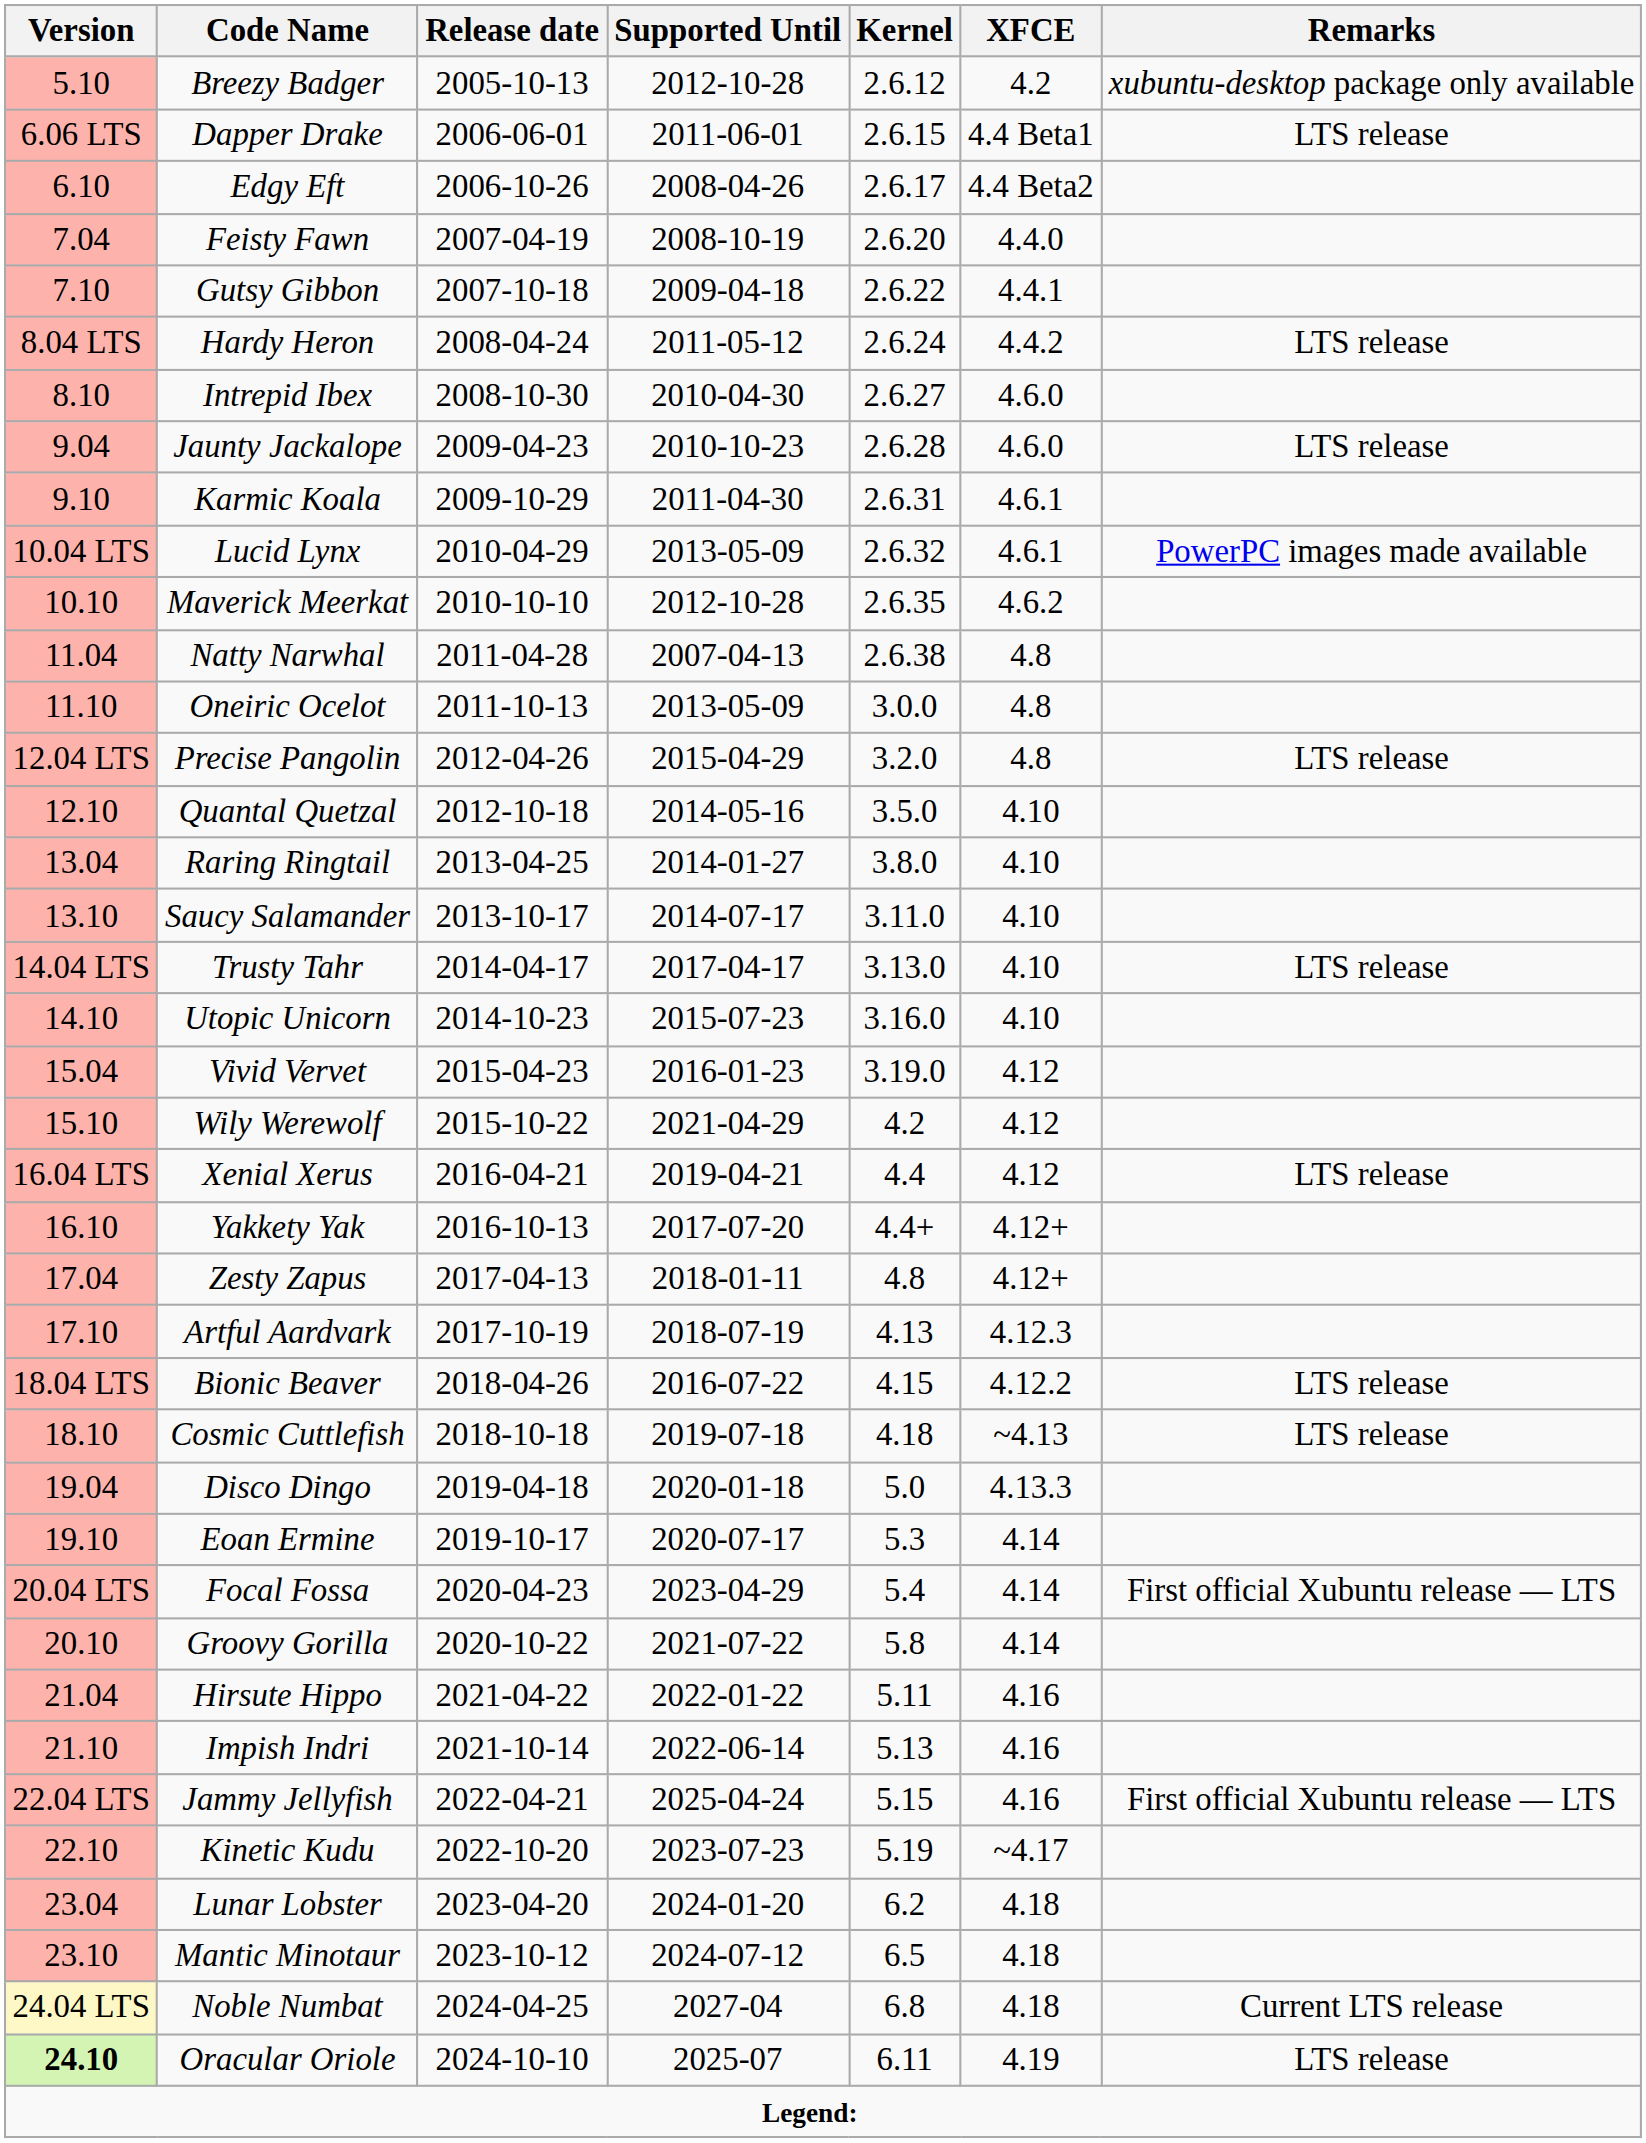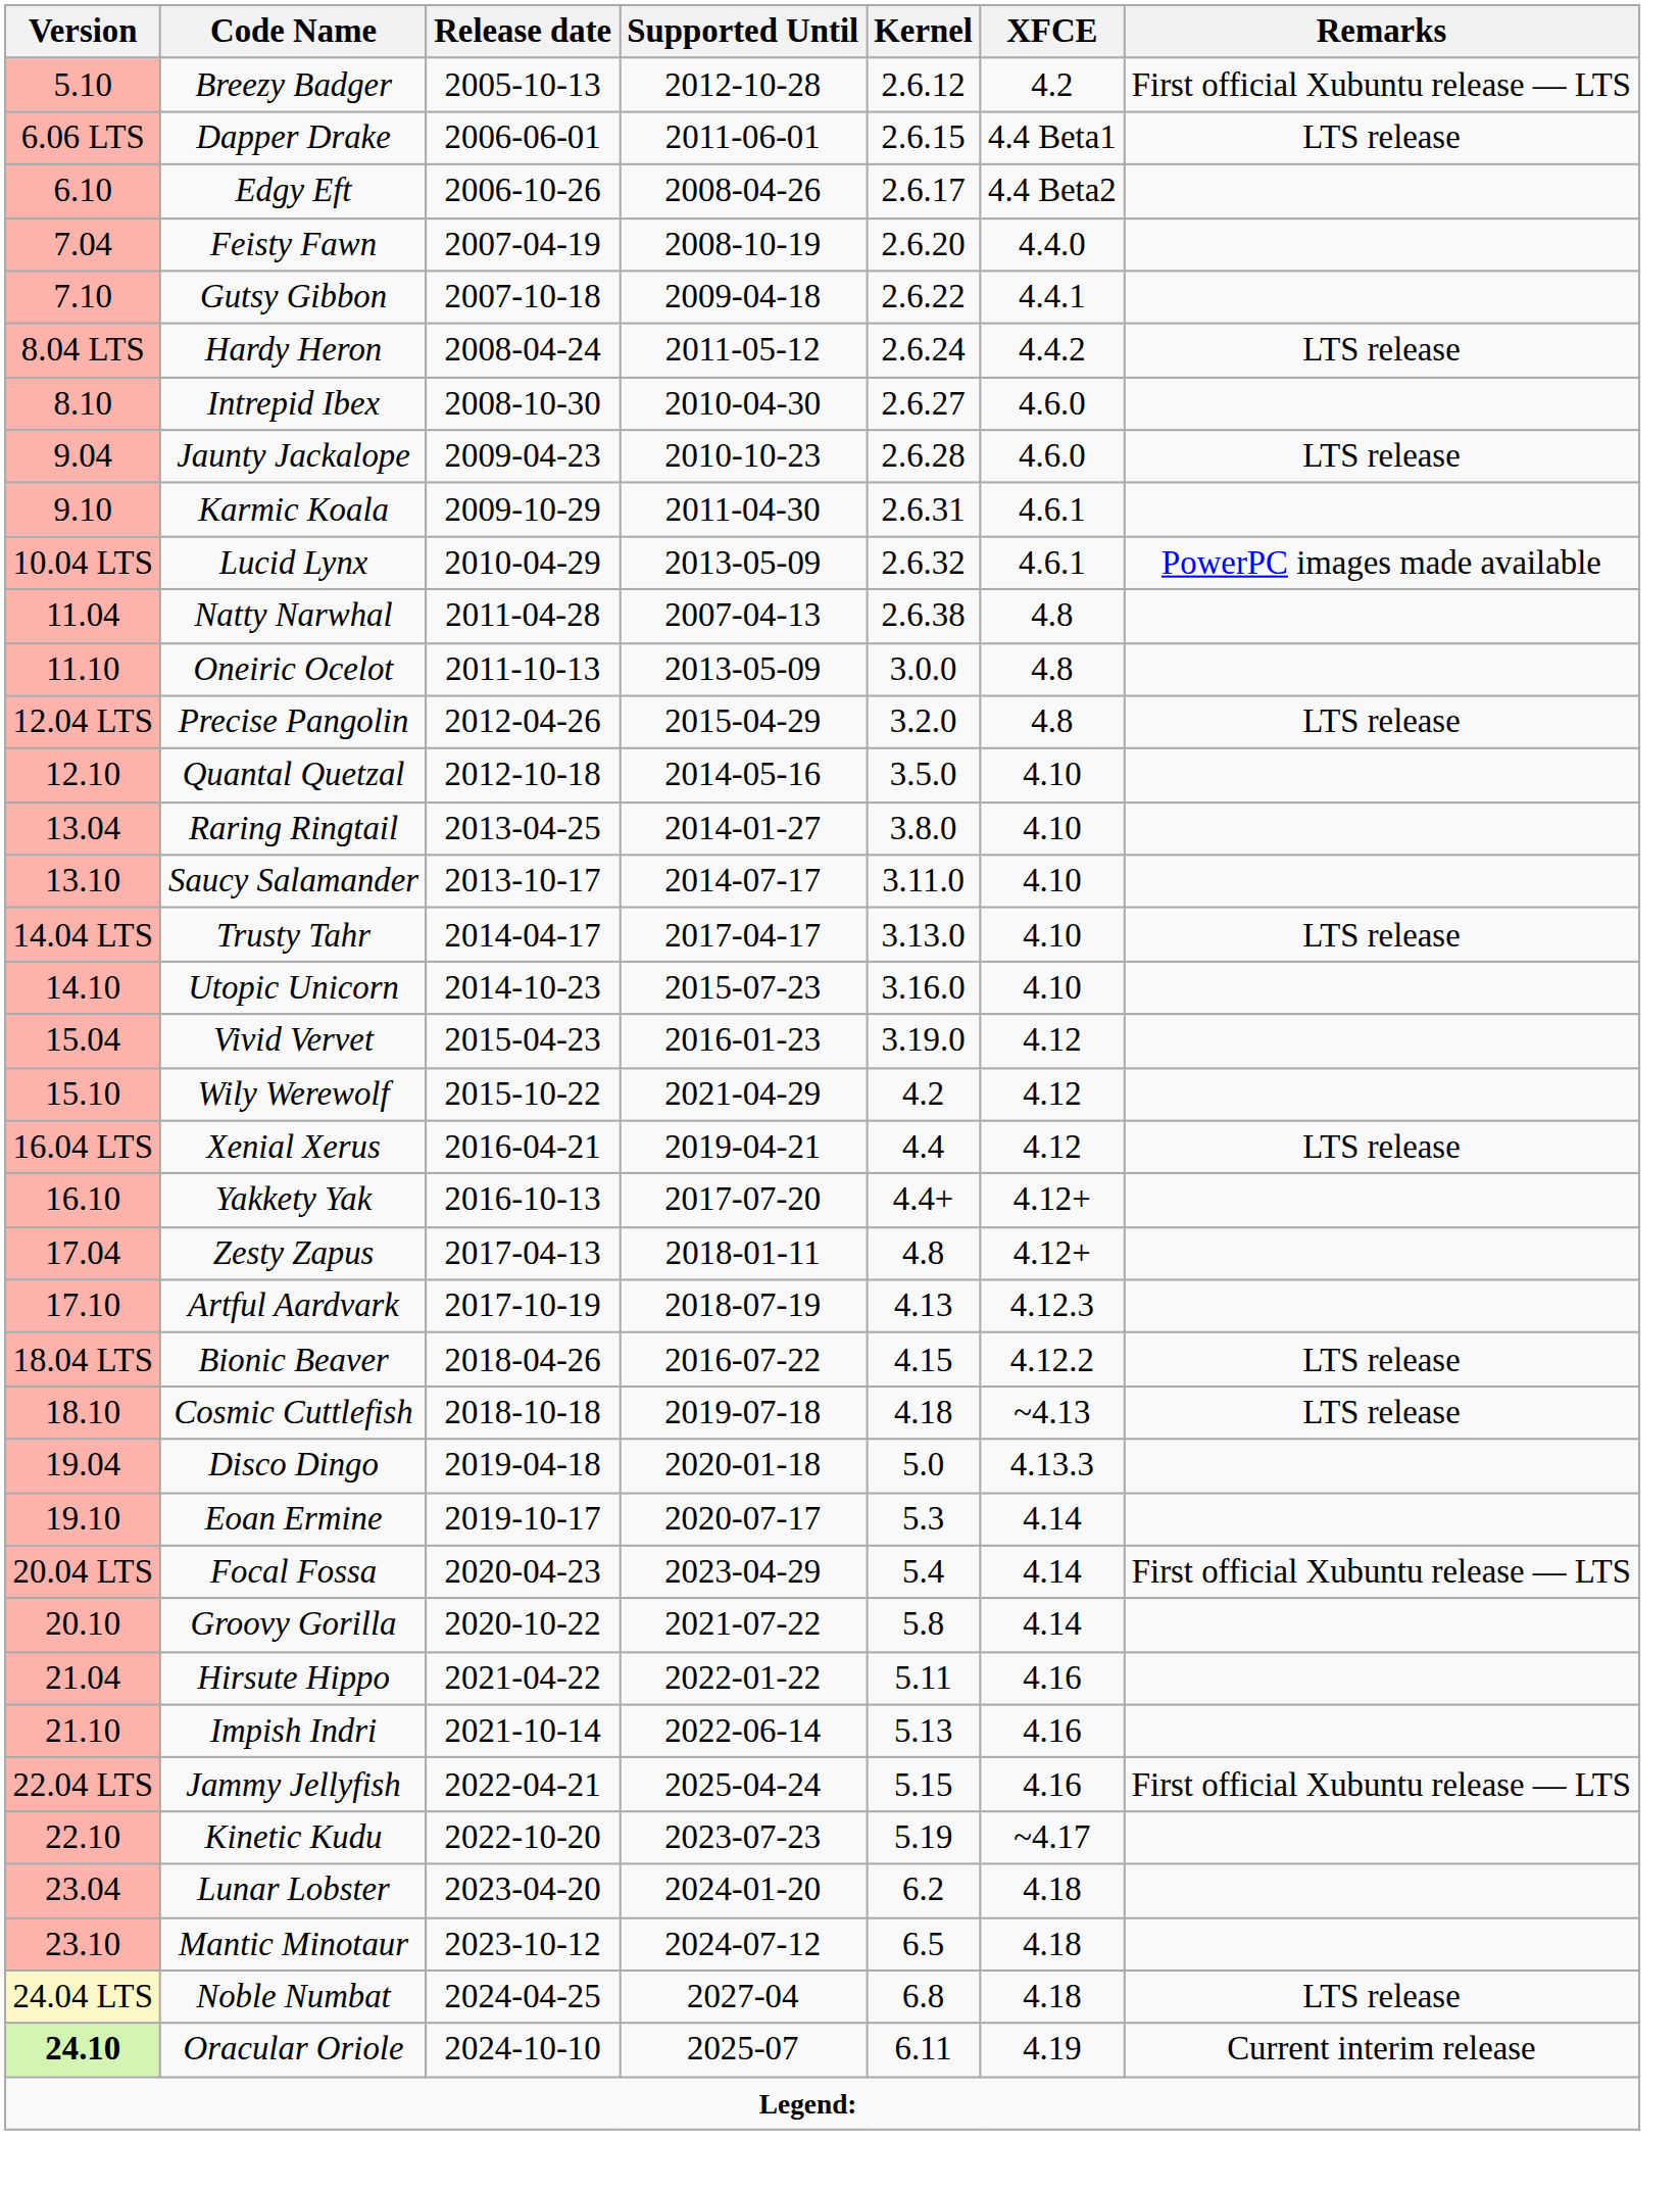Breezy Badger | Remarks: xubuntu-desktop package only available -> First official Xubuntu release — LTS
- row: 10.10 | Maverick Meerkat | 2010-10-10 | 2012-10-28 | 2.6.35 | 4.6.2
Noble Numbat | Remarks: Current LTS release -> LTS release
Oracular Oriole | Remarks: LTS release -> Current interim release
